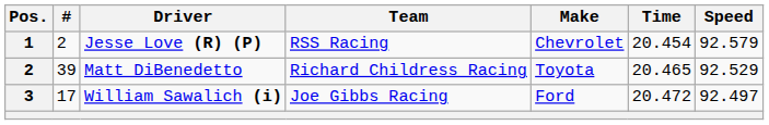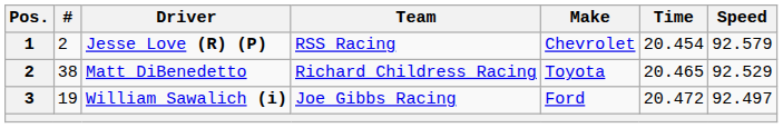Matt DiBenedetto | #: 39 -> 38
William Sawalich (i) | #: 17 -> 19
